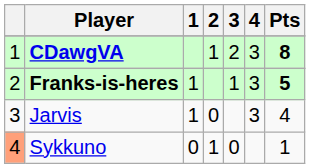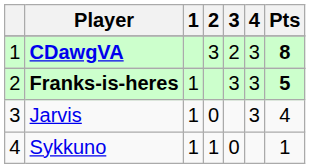CDawgVA | 2: 1 -> 3
Franks-is-heres | 3: 1 -> 3
Sykkuno | column 1: lightsalmon background -> no background
Sykkuno | 1: 0 -> 1
